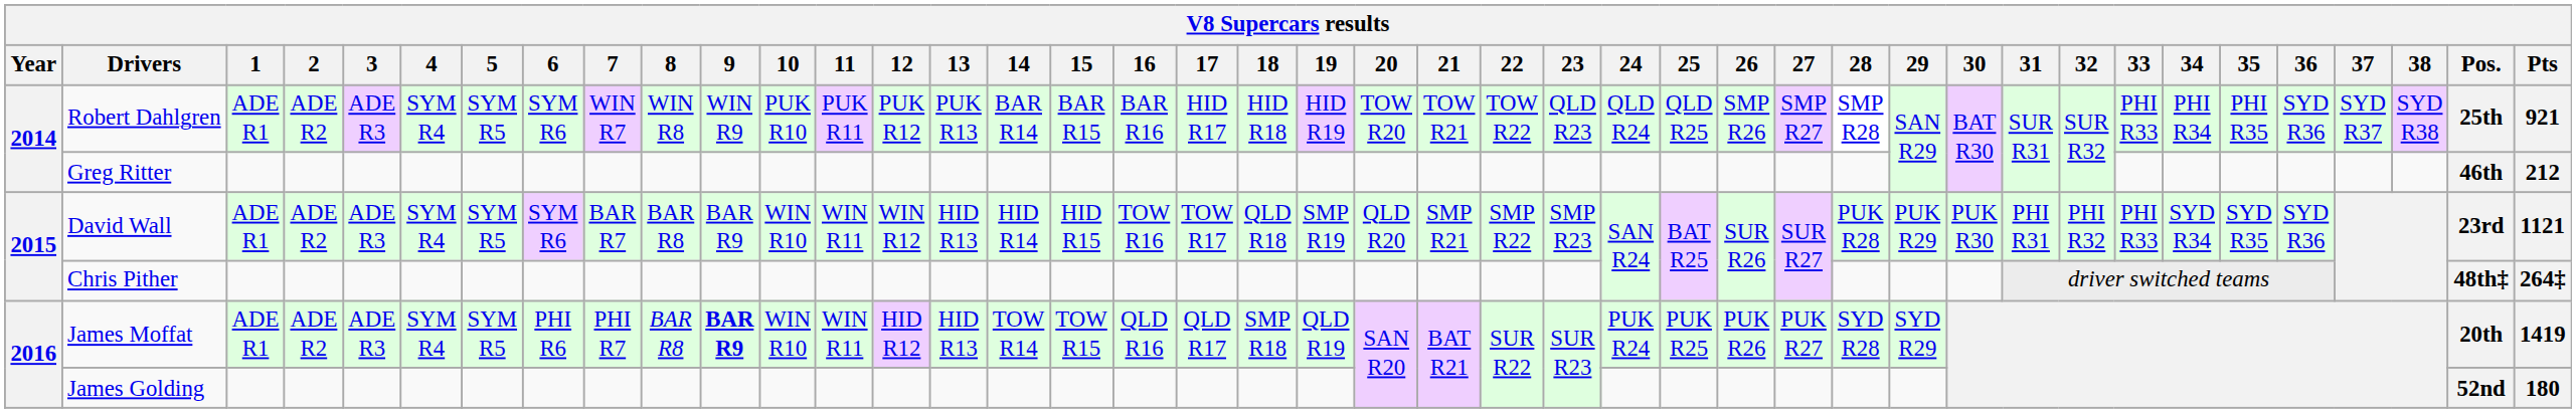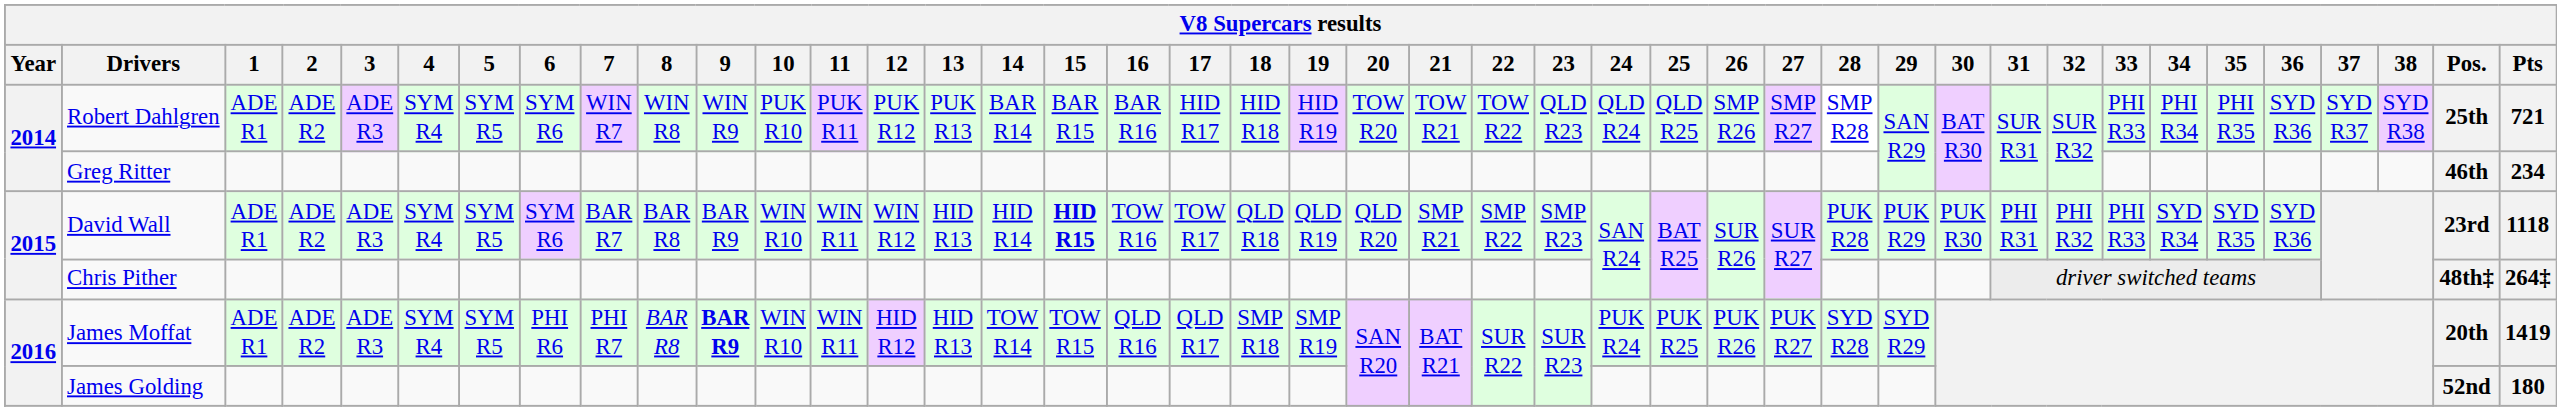Robert Dahlgren | Pts: 921 -> 721
Greg Ritter | Pts: 212 -> 234
David Wall | 15: normal -> bold
David Wall | 19: SMP R19 -> QLD R19
David Wall | Pts: 1121 -> 1118
James Moffat | 19: QLD R19 -> SMP R19
